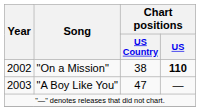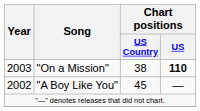"On a Mission" | Year: 2002 -> 2003
"A Boy Like You" | Year: 2003 -> 2002
"A Boy Like You" | Chart positions / US Country: 47 -> 45
